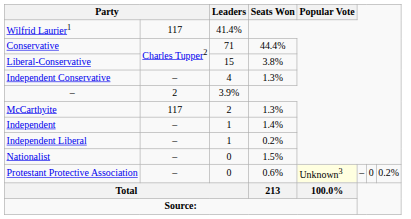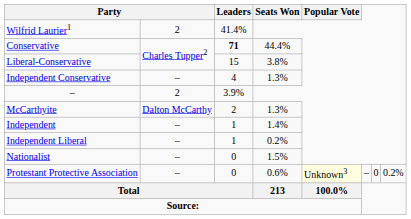Wilfrid Laurier1 | column 2: 117 -> 2
Conservative | Leaders: normal -> bold
McCarthyite | column 2: 117 -> Dalton McCarthy
